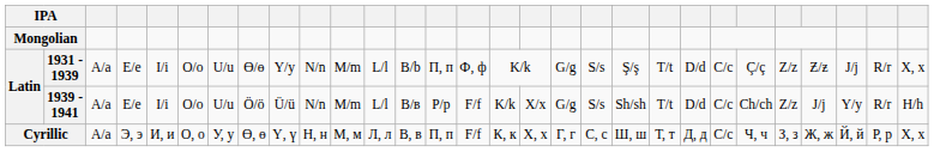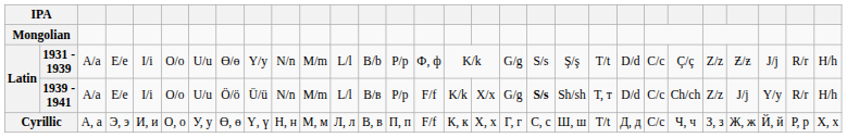1931 - 1939 | column 14: П, п -> P/p
1931 - 1939 | column 29: Х, х -> H/h
1939 - 1941 | column 19: normal -> bold
1939 - 1941 | column 21: T/t -> Т, т
Cyrillic | column 3: A/a -> А, а
Cyrillic | column 21: Т, т -> T/t
